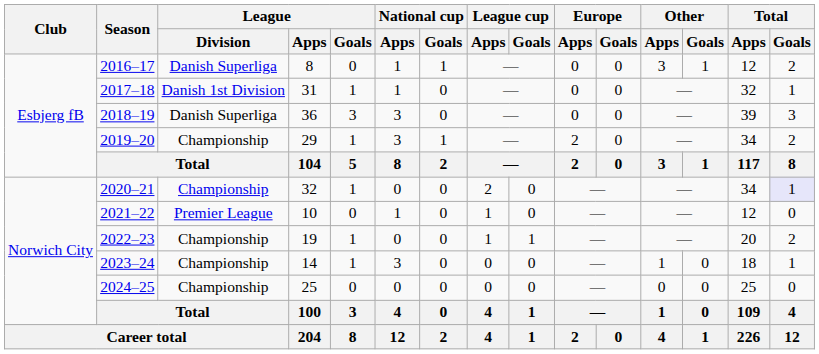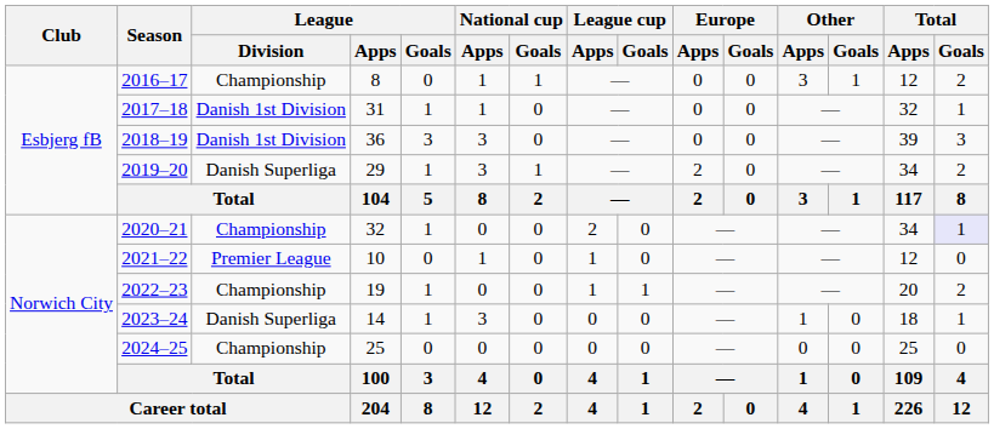2016–17 | League / Division: Danish Superliga -> Championship
2018–19 | League / Division: Danish Superliga -> Danish 1st Division
2019–20 | League / Division: Championship -> Danish Superliga
2023–24 | League / Division: Championship -> Danish Superliga
